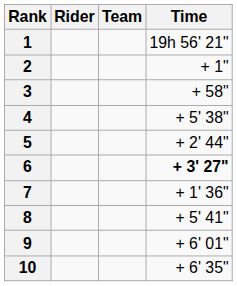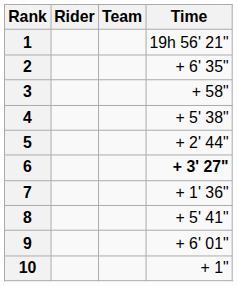2 | Time: + 1" -> + 6' 35"
10 | Time: + 6' 35" -> + 1"
